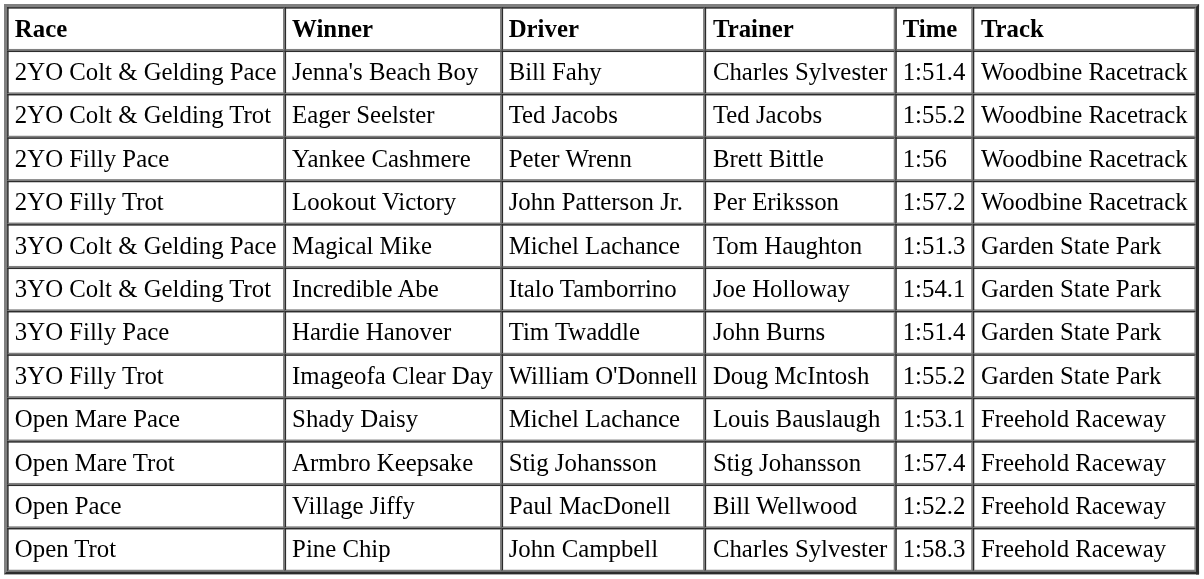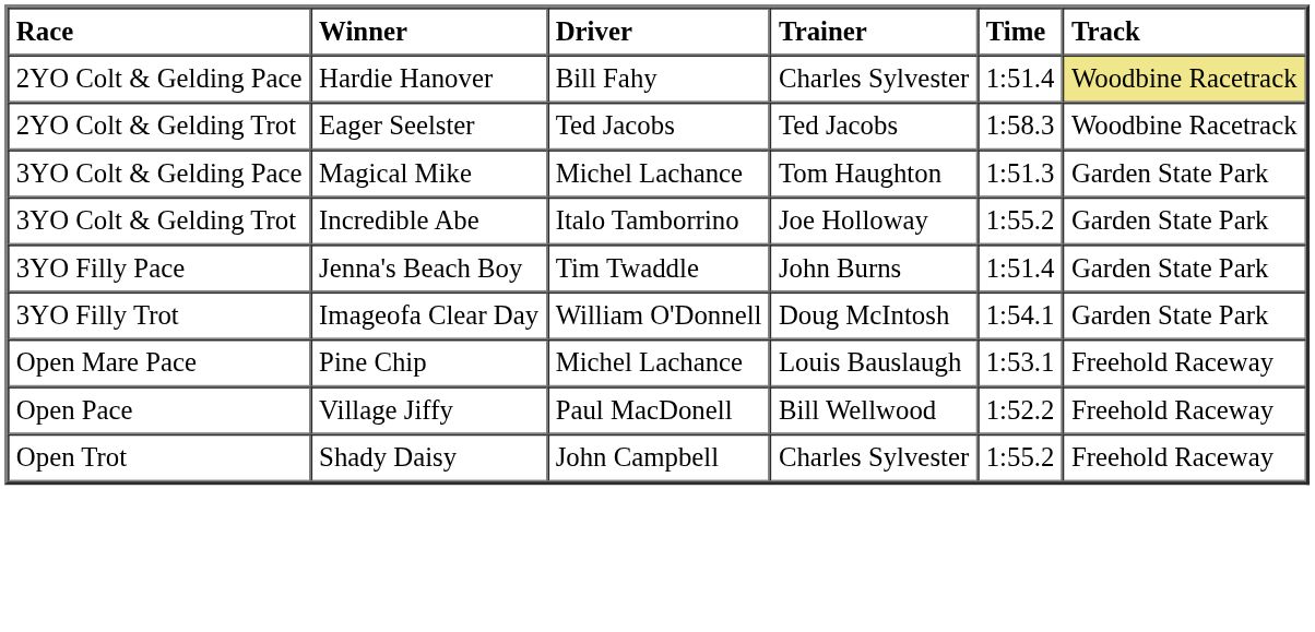2YO Colt & Gelding Pace | Winner: Jenna's Beach Boy -> Hardie Hanover
2YO Colt & Gelding Pace | Track: no background -> khaki background
2YO Colt & Gelding Trot | Time: 1:55.2 -> 1:58.3
- row: 2YO Filly Pace | Yankee Cashmere | Peter Wrenn | Brett Bittle | 1:56 | Woodbine Racetrack
- row: 2YO Filly Trot | Lookout Victory | John Patterson Jr. | Per Eriksson | 1:57.2 | Woodbine Racetrack
3YO Colt & Gelding Trot | Time: 1:54.1 -> 1:55.2
3YO Filly Pace | Winner: Hardie Hanover -> Jenna's Beach Boy
3YO Filly Trot | Time: 1:55.2 -> 1:54.1
Open Mare Pace | Winner: Shady Daisy -> Pine Chip
- row: Open Mare Trot | Armbro Keepsake | Stig Johansson | Stig Johansson | 1:57.4 | Freehold Raceway
Open Trot | Winner: Pine Chip -> Shady Daisy
Open Trot | Time: 1:58.3 -> 1:55.2
